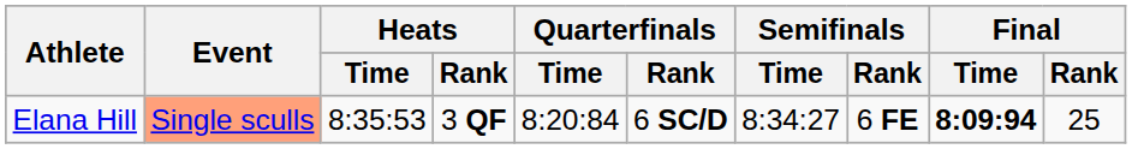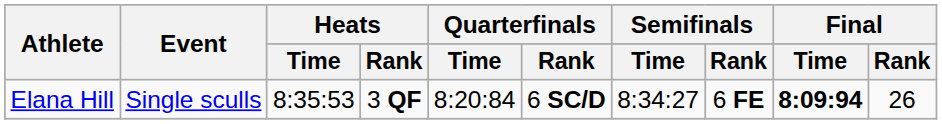Elana Hill | Event: lightsalmon background -> no background
Elana Hill | Final / Rank: 25 -> 26
